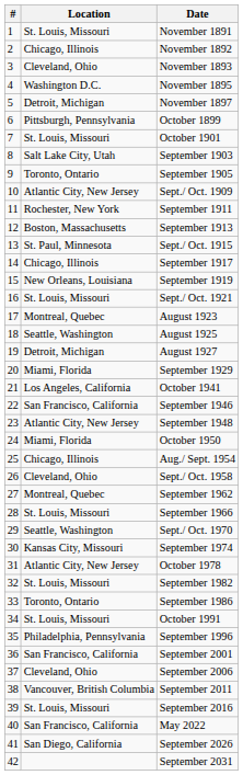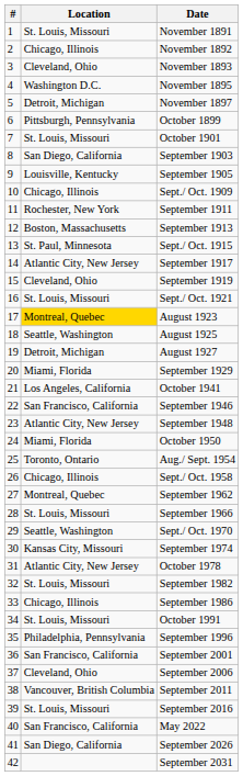September 1903 | Location: Salt Lake City, Utah -> San Diego, California
September 1905 | Location: Toronto, Ontario -> Louisville, Kentucky
Sept./ Oct. 1909 | Location: Atlantic City, New Jersey -> Chicago, Illinois
September 1917 | Location: Chicago, Illinois -> Atlantic City, New Jersey
September 1919 | Location: New Orleans, Louisiana -> Cleveland, Ohio
August 1923 | Location: no background -> gold background
Aug./ Sept. 1954 | Location: Chicago, Illinois -> Toronto, Ontario
Sept./ Oct. 1958 | Location: Cleveland, Ohio -> Chicago, Illinois
September 1986 | Location: Toronto, Ontario -> Chicago, Illinois
